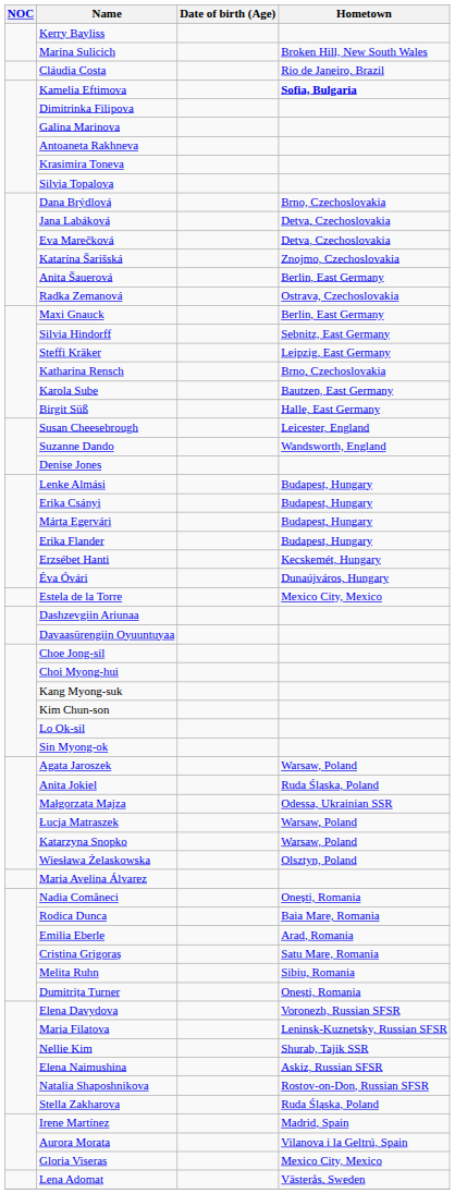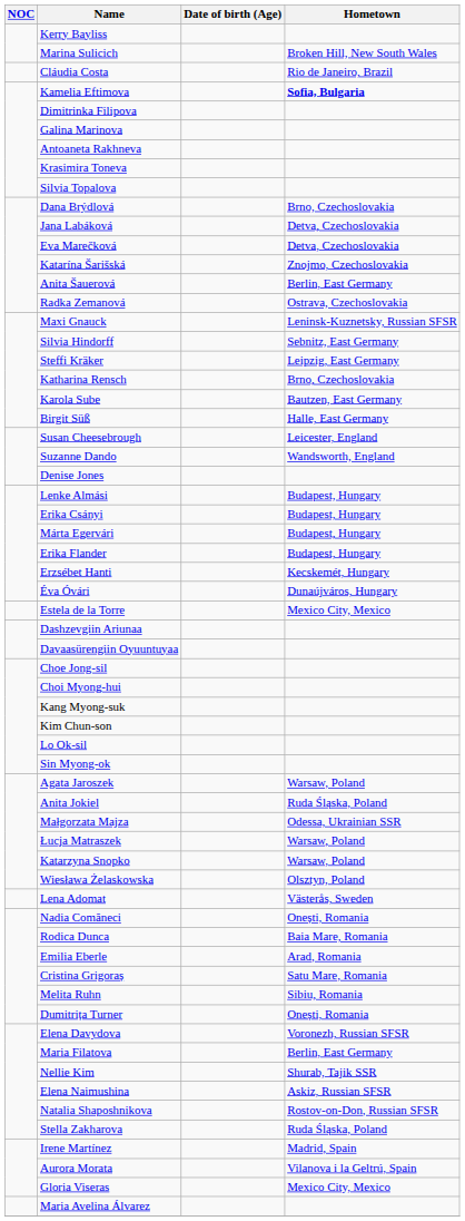Maxi Gnauck | Hometown: Berlin, East Germany -> Leninsk-Kuznetsky, Russian SFSR
rows swapped: Maria Avelina Álvarez <-> Lena Adomat
Maria Filatova | Hometown: Leninsk-Kuznetsky, Russian SFSR -> Berlin, East Germany
